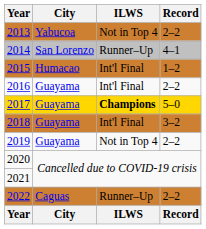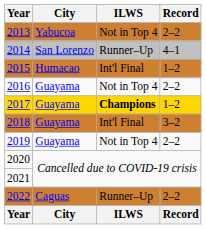2016 | ILWS: Int'l Final -> Not in Top 4
2017 | Record: 5–0 -> 1–2
